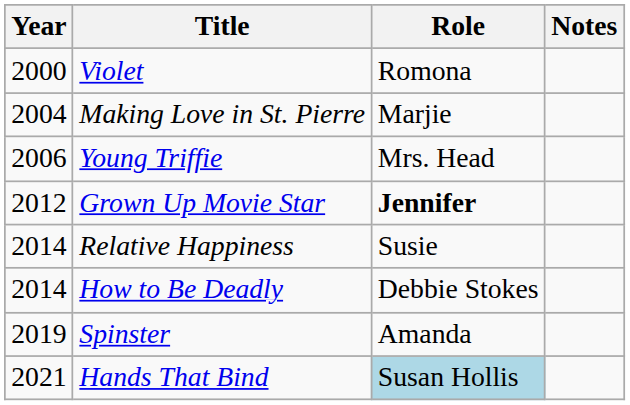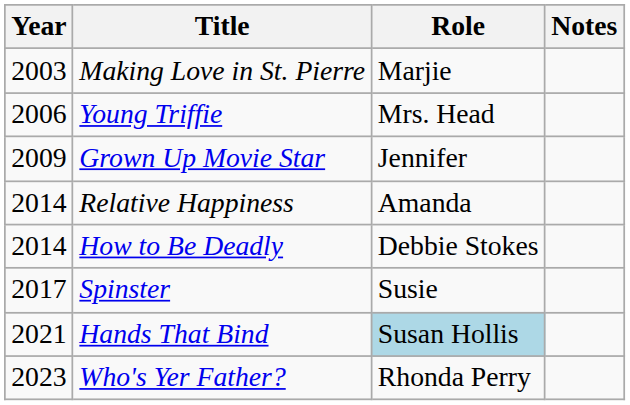- row: 2000 | Violet | Romona
Making Love in St. Pierre | Year: 2004 -> 2003
Grown Up Movie Star | Year: 2012 -> 2009
Grown Up Movie Star | Role: bold -> normal
Relative Happiness | Role: Susie -> Amanda
Spinster | Year: 2019 -> 2017
Spinster | Role: Amanda -> Susie
+ row: 2023 | Who's Yer Father? | Rhonda Perry
